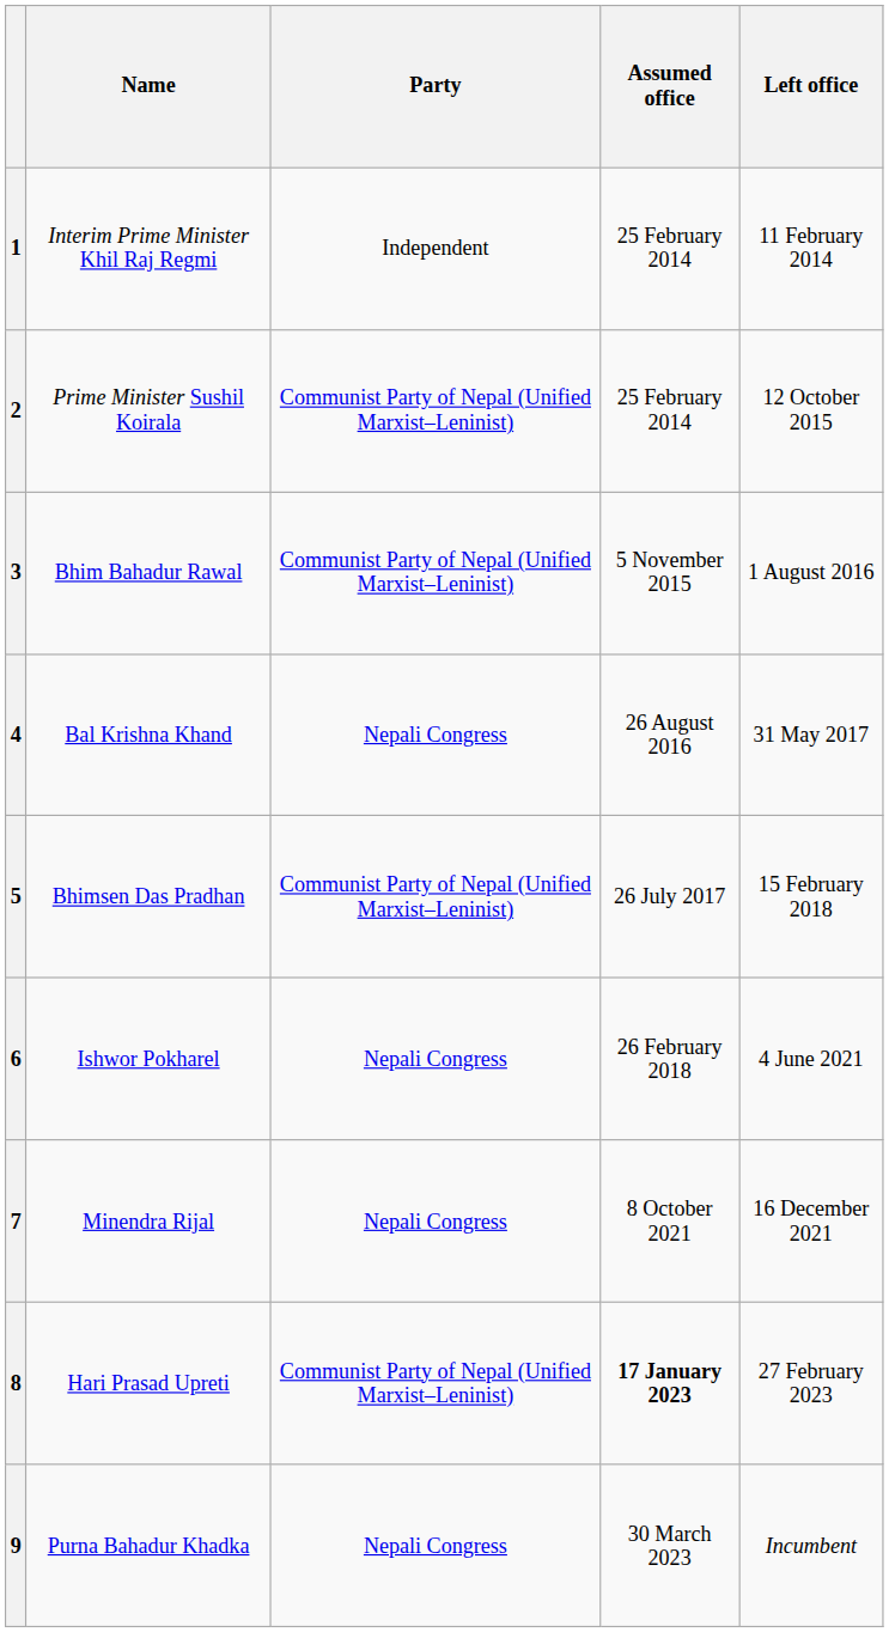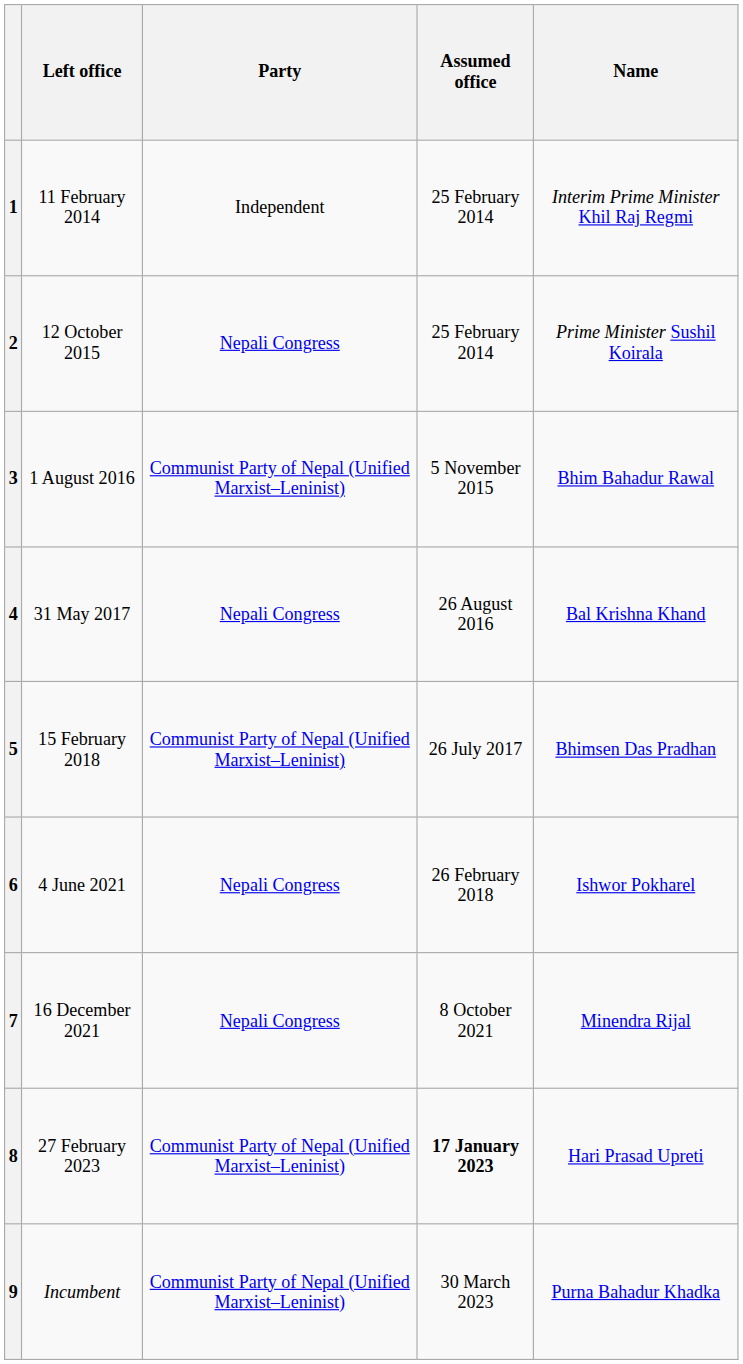columns swapped: Name <-> Left office
2 | Party: Communist Party of Nepal (Unified Marxist–Leninist) -> Nepali Congress
9 | Party: Nepali Congress -> Communist Party of Nepal (Unified Marxist–Leninist)
